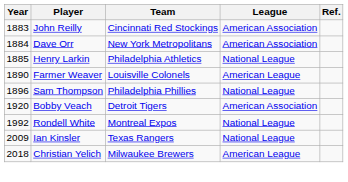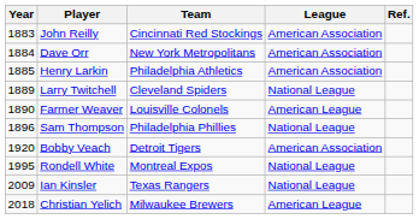Henry Larkin | League: National League -> American Association
+ row: 1889 | Larry Twitchell | Cleveland Spiders | National League
Rondell White | Year: 1992 -> 1995
